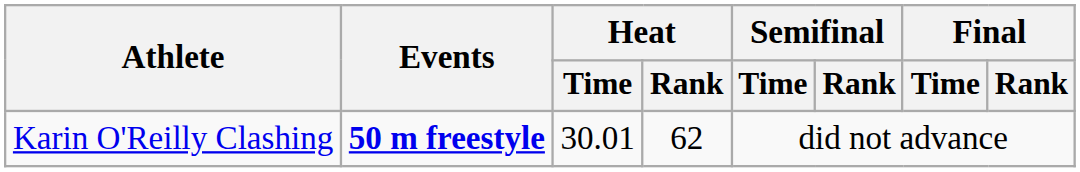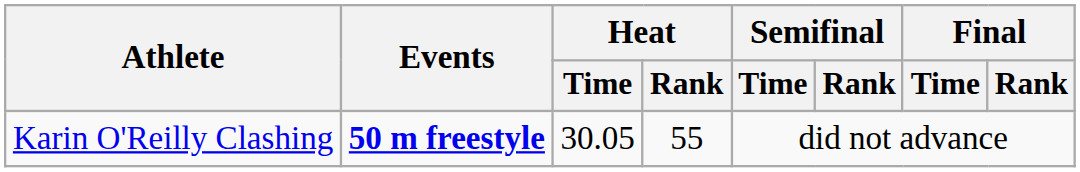Karin O'Reilly Clashing | Heat / Time: 30.01 -> 30.05
Karin O'Reilly Clashing | Heat / Rank: 62 -> 55
